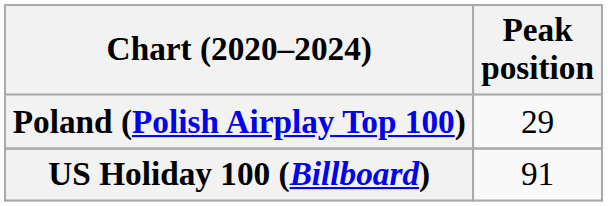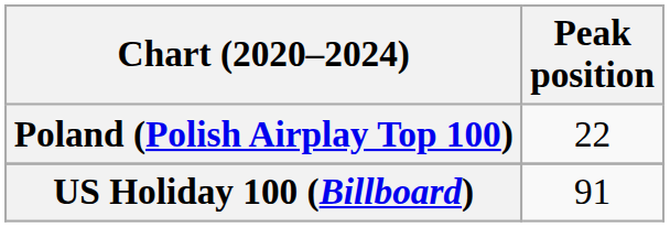Poland (Polish Airplay Top 100) | Peak position: 29 -> 22
